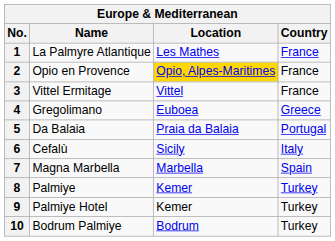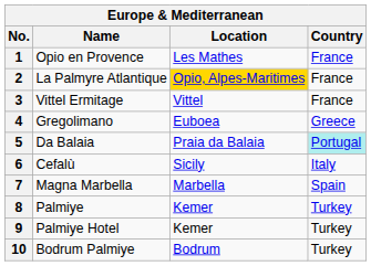1 | Name: La Palmyre Atlantique -> Opio en Provence
2 | Name: Opio en Provence -> La Palmyre Atlantique
5 | Country: no background -> paleturquoise background
